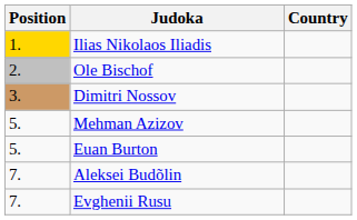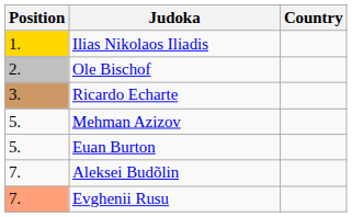+ row: 3. | Ricardo Echarte
- row: 3. | Dimitri Nossov
Evghenii Rusu | Position: no background -> lightsalmon background
